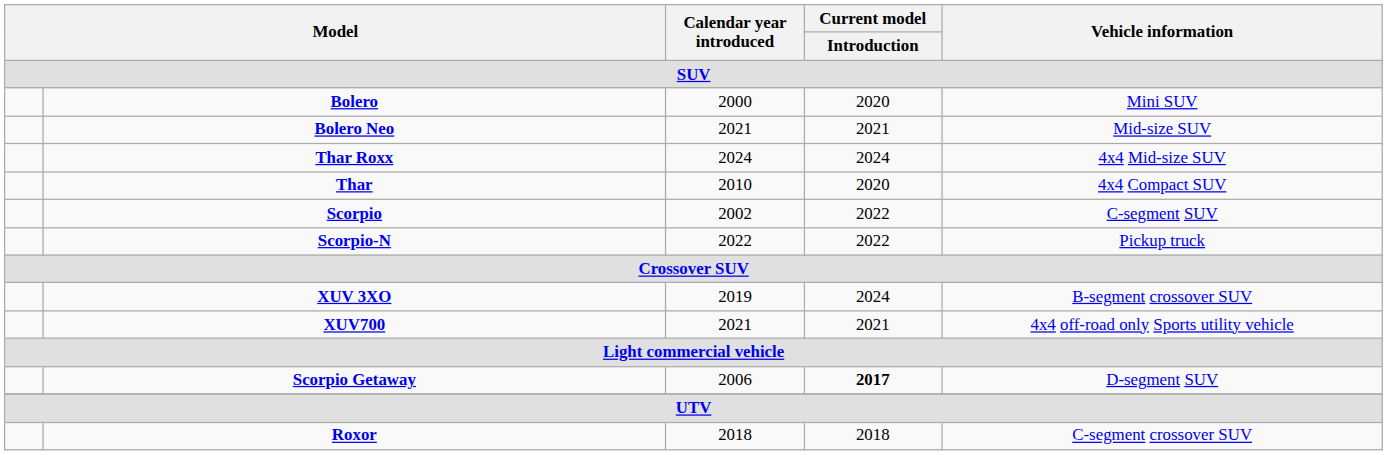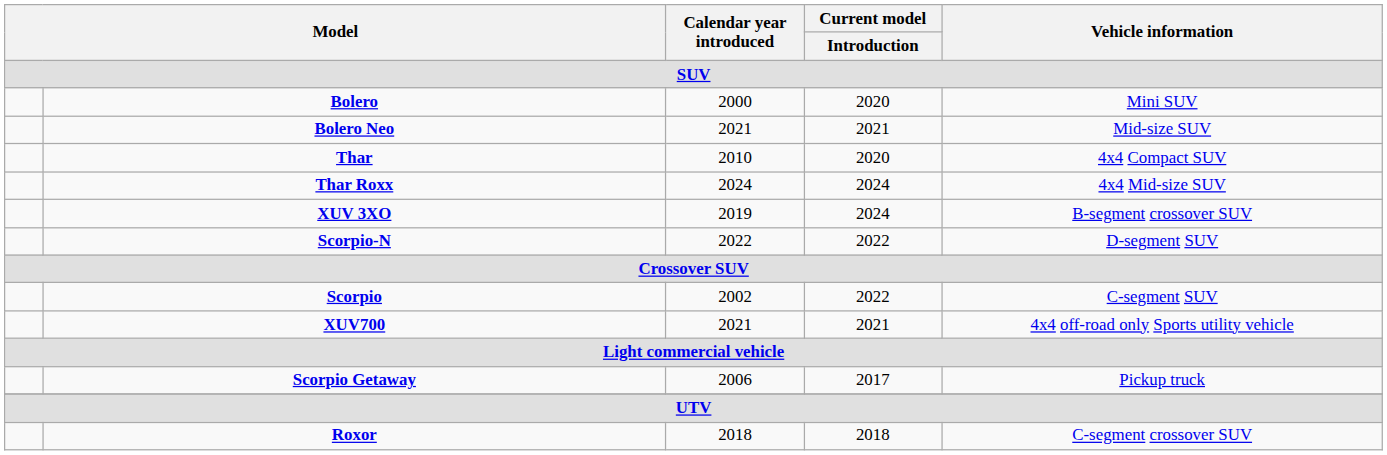rows swapped: Thar <-> Thar Roxx
rows swapped: Scorpio <-> XUV 3XO
Scorpio-N | Vehicle information: Pickup truck -> D-segment SUV
Scorpio Getaway | Current model / Introduction: bold -> normal
Scorpio Getaway | Vehicle information: D-segment SUV -> Pickup truck
